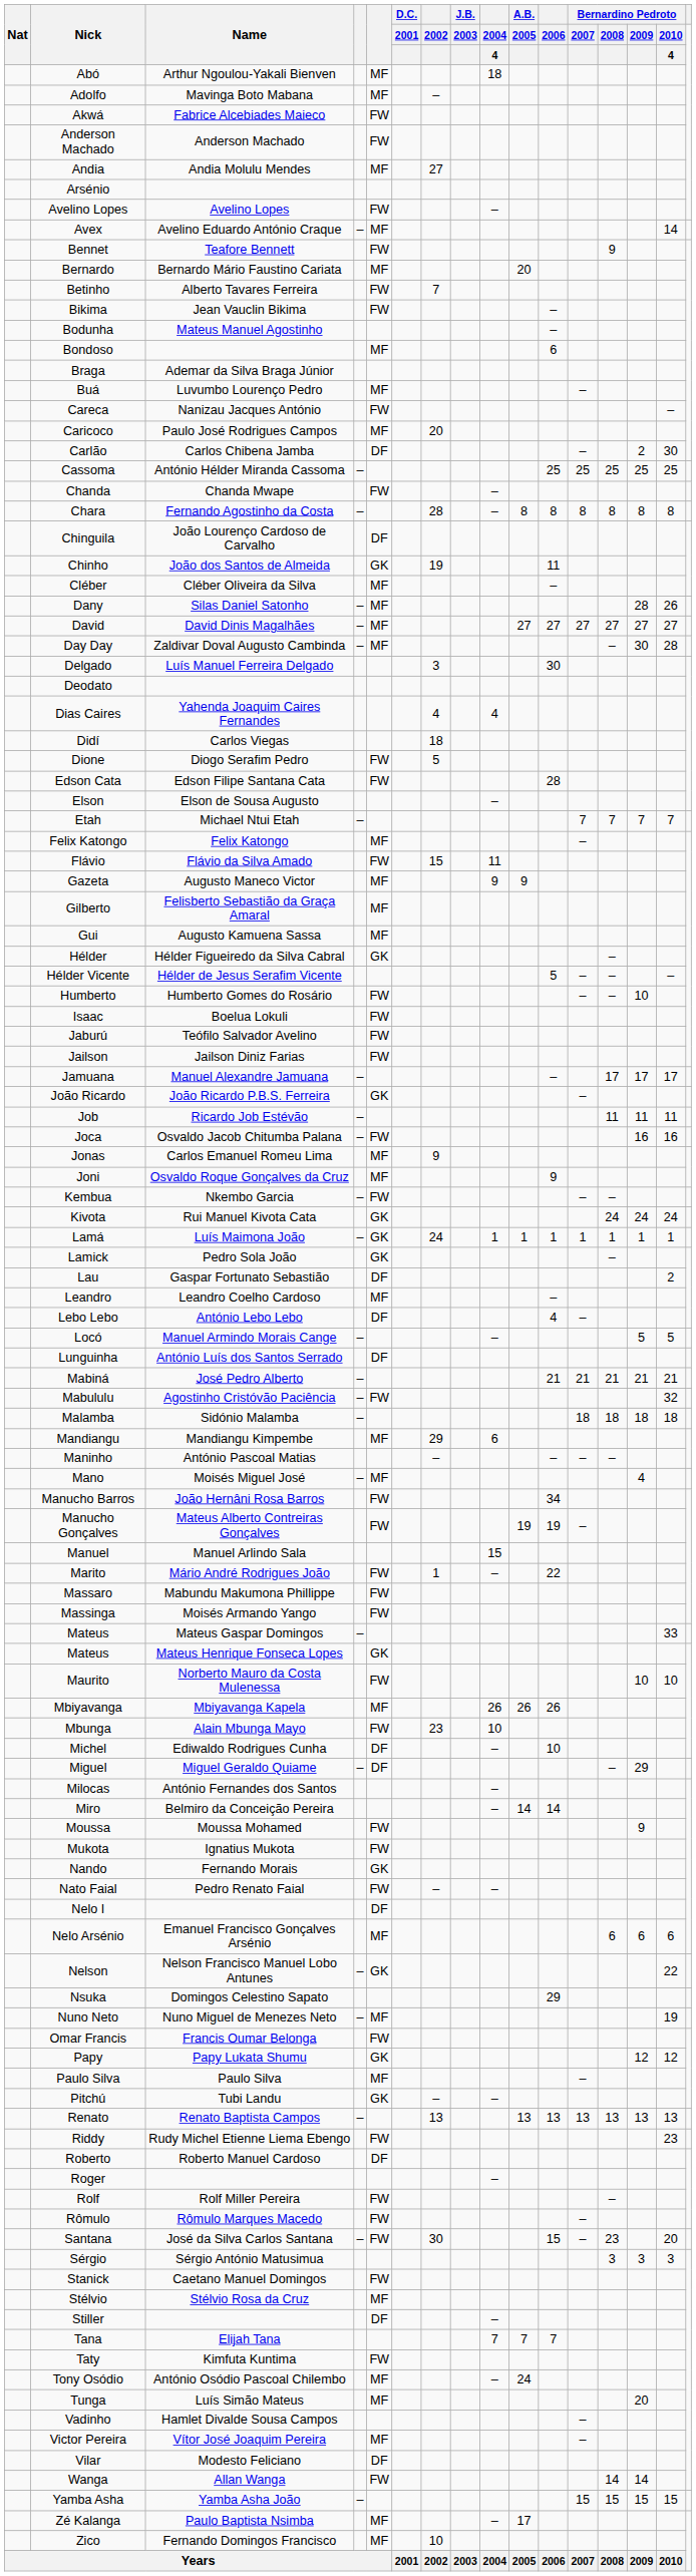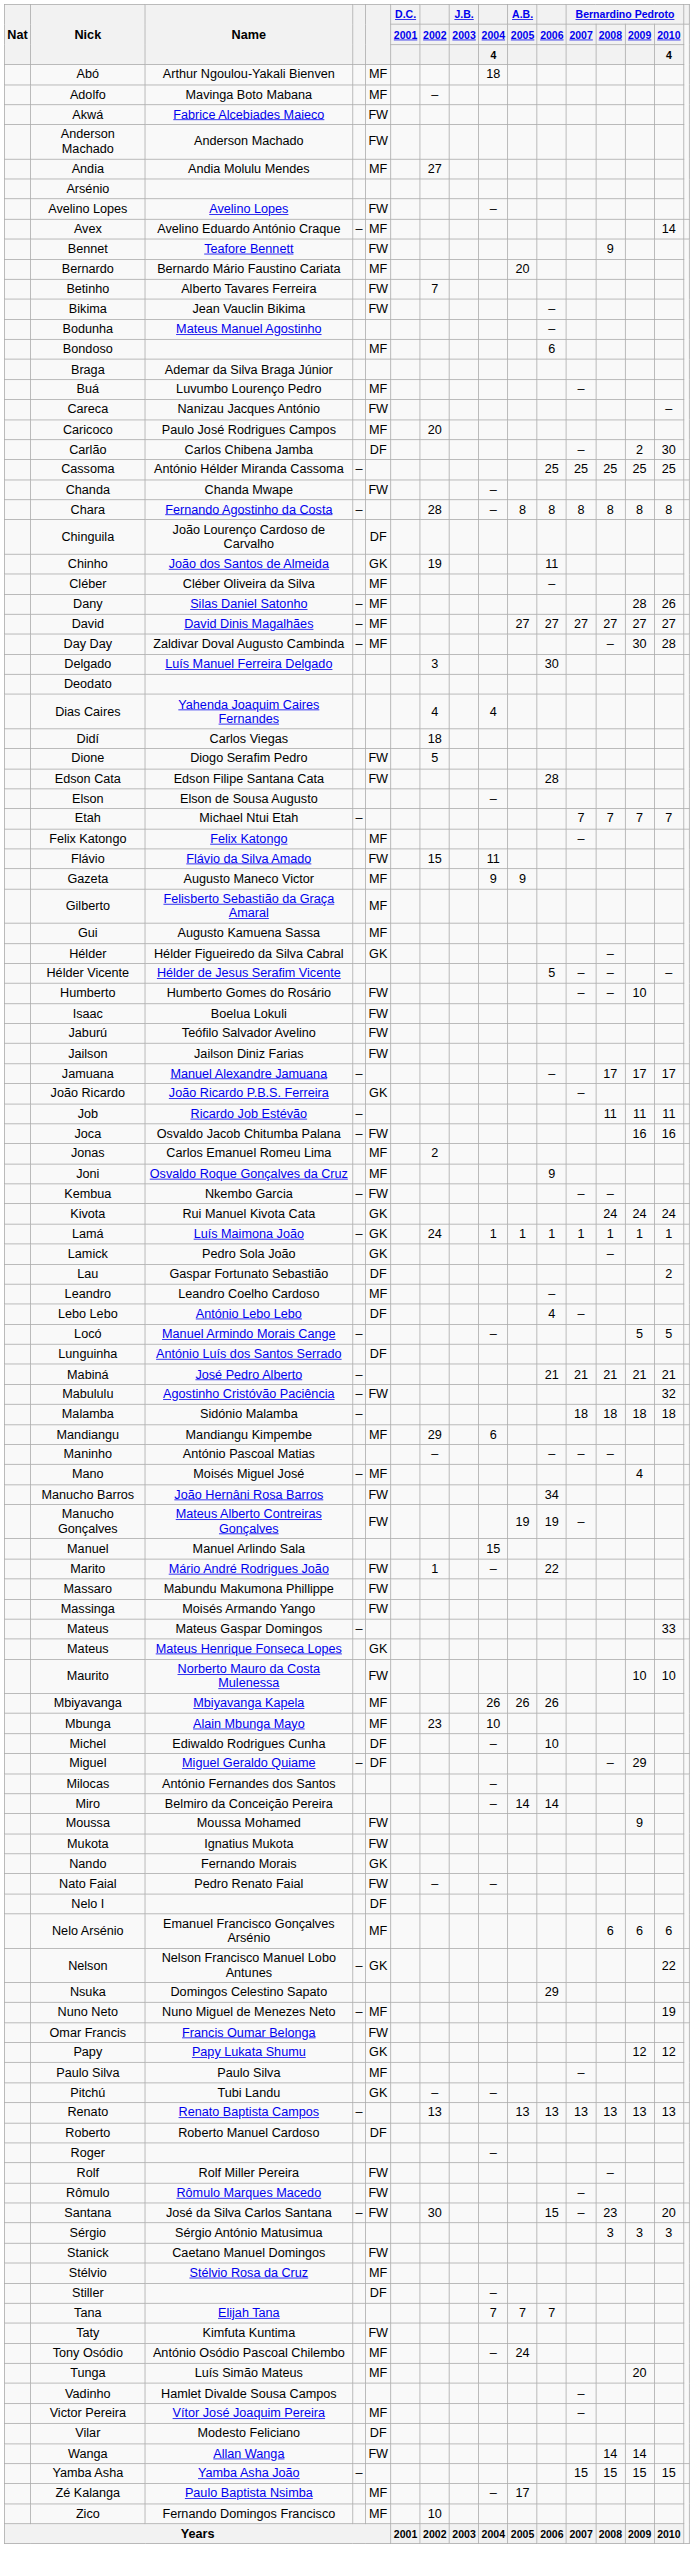Jonas | 2002: 9 -> 2
Mbunga | column 5: FW -> MF
- row: Riddy | Rudy Michel Etienne Liema Ebengo | FW | 23
